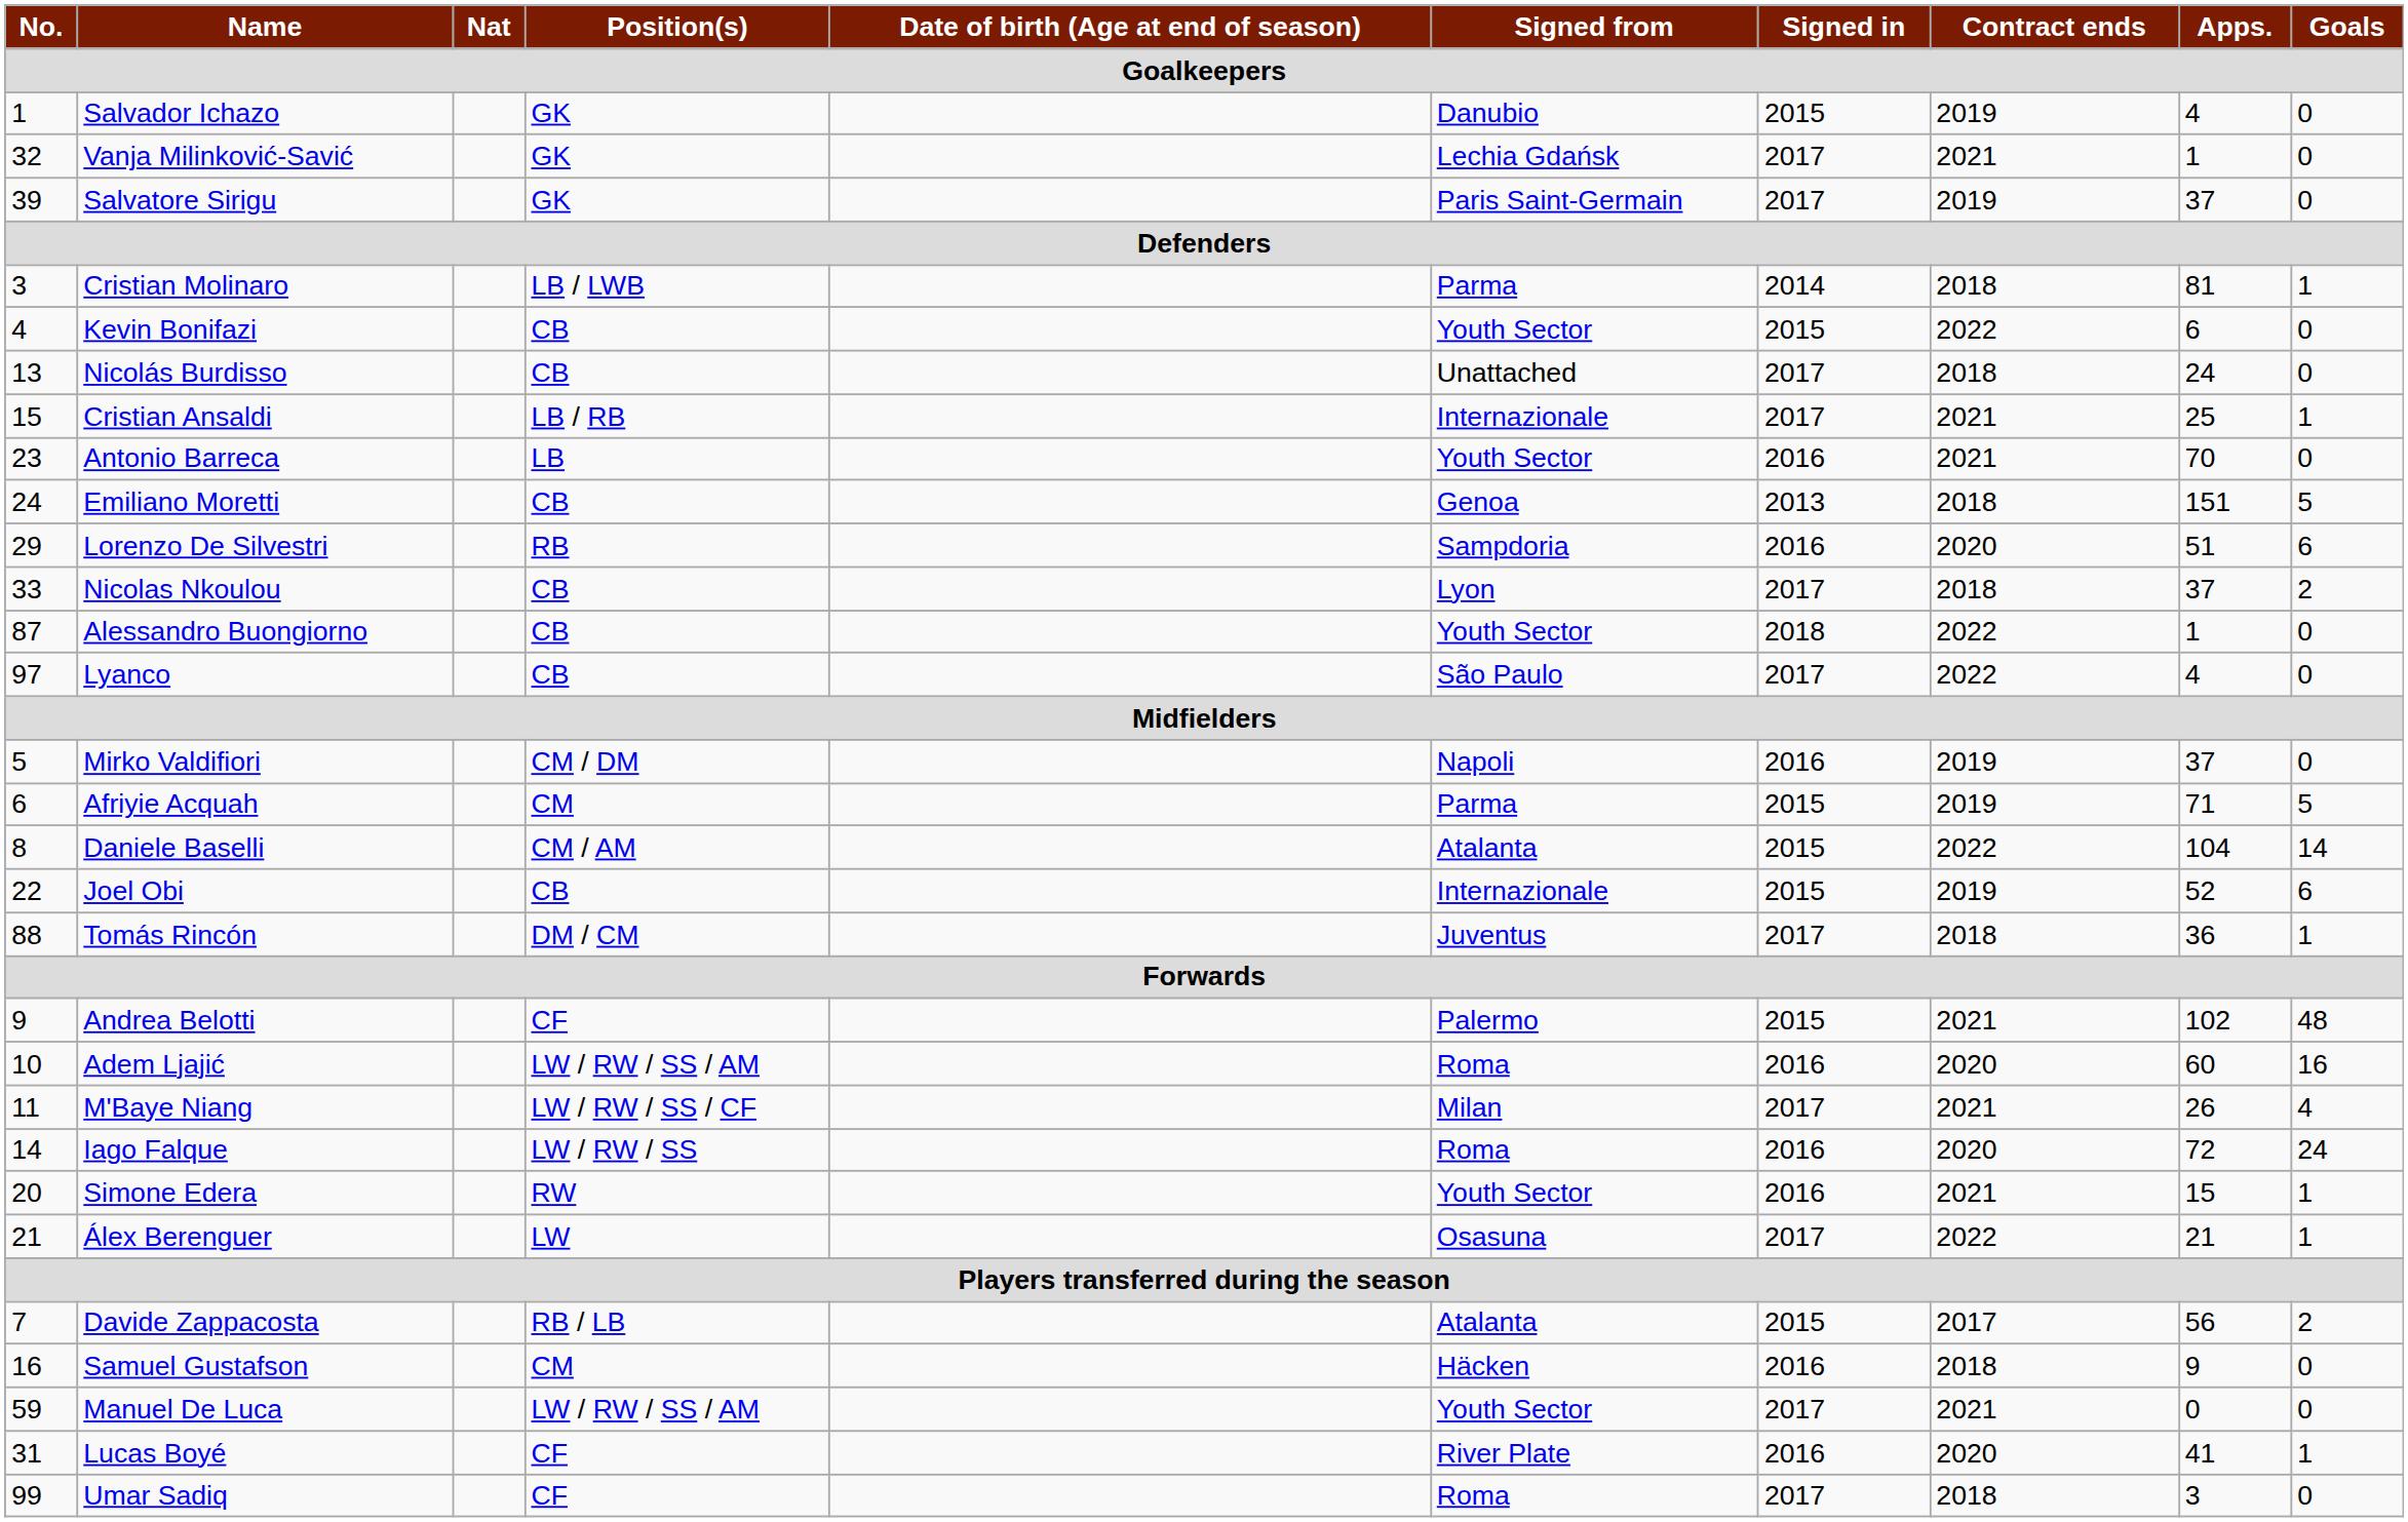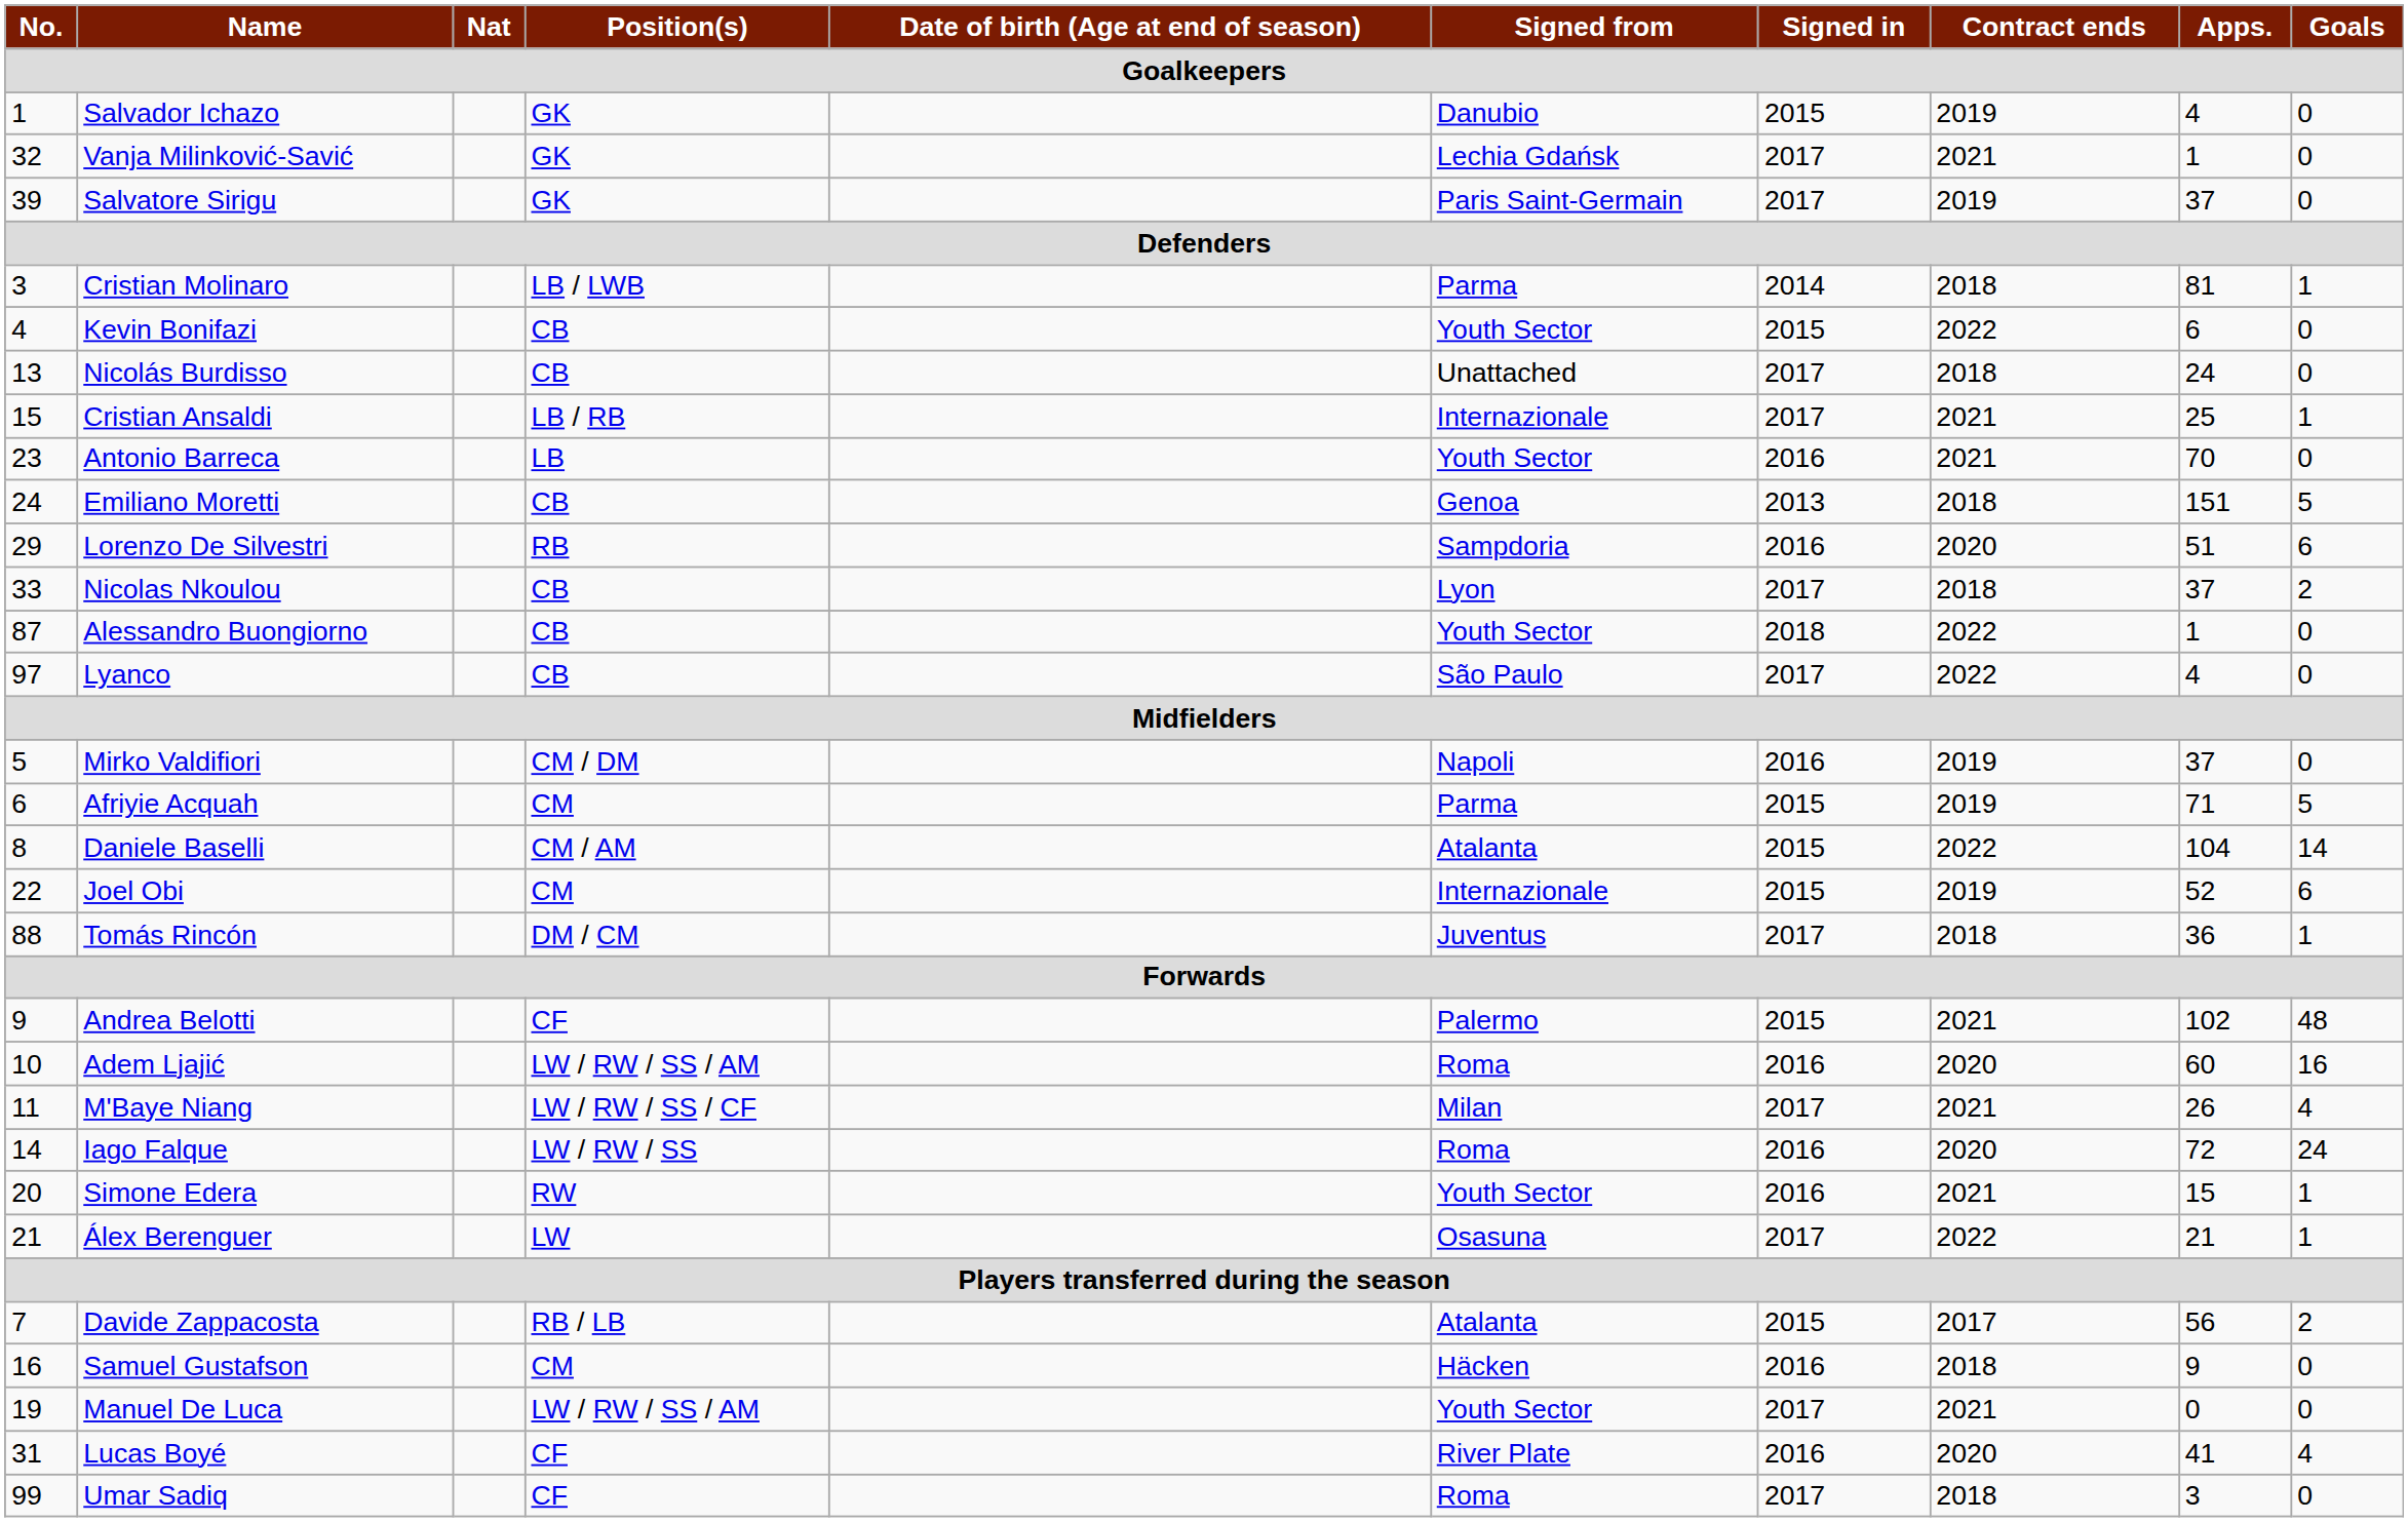Joel Obi | Position(s): CB -> CM
Manuel De Luca | No.: 59 -> 19
Lucas Boyé | Goals: 1 -> 4
